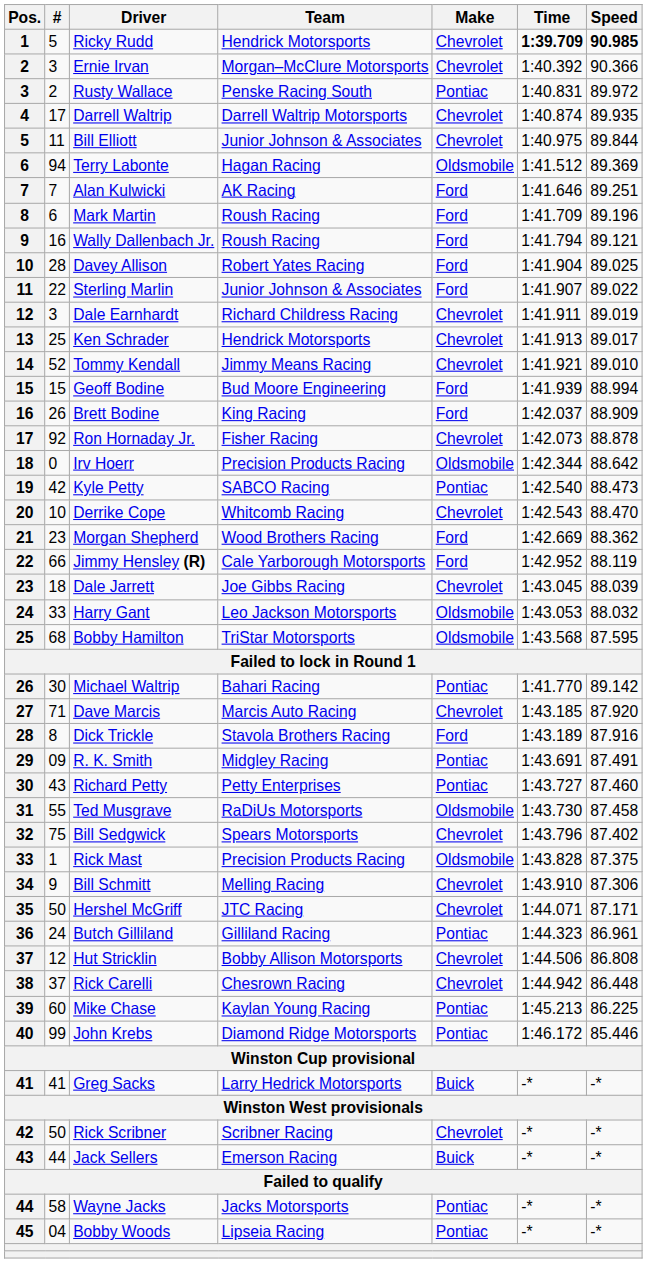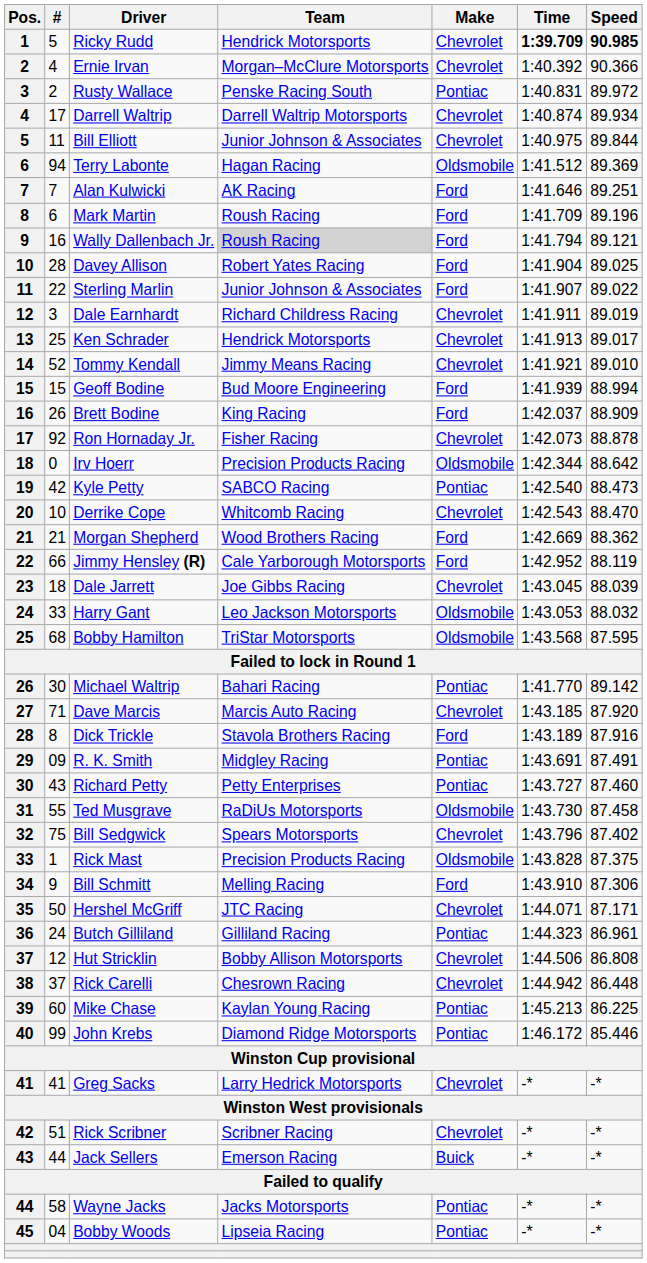Ernie Irvan | #: 3 -> 4
Darrell Waltrip | Speed: 89.935 -> 89.934
Wally Dallenbach Jr. | Team: no background -> lightgrey background
Morgan Shepherd | #: 23 -> 21
Bill Schmitt | Make: Chevrolet -> Ford
Greg Sacks | Make: Buick -> Chevrolet
Rick Scribner | #: 50 -> 51
